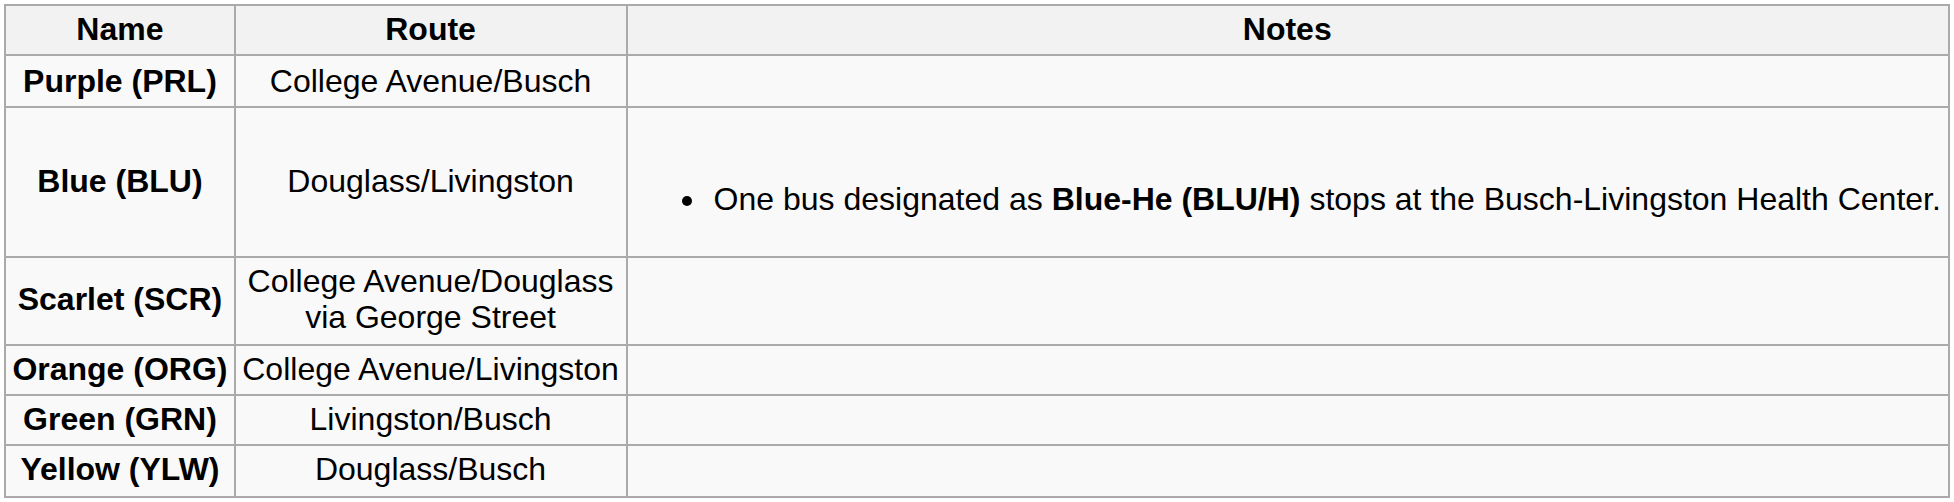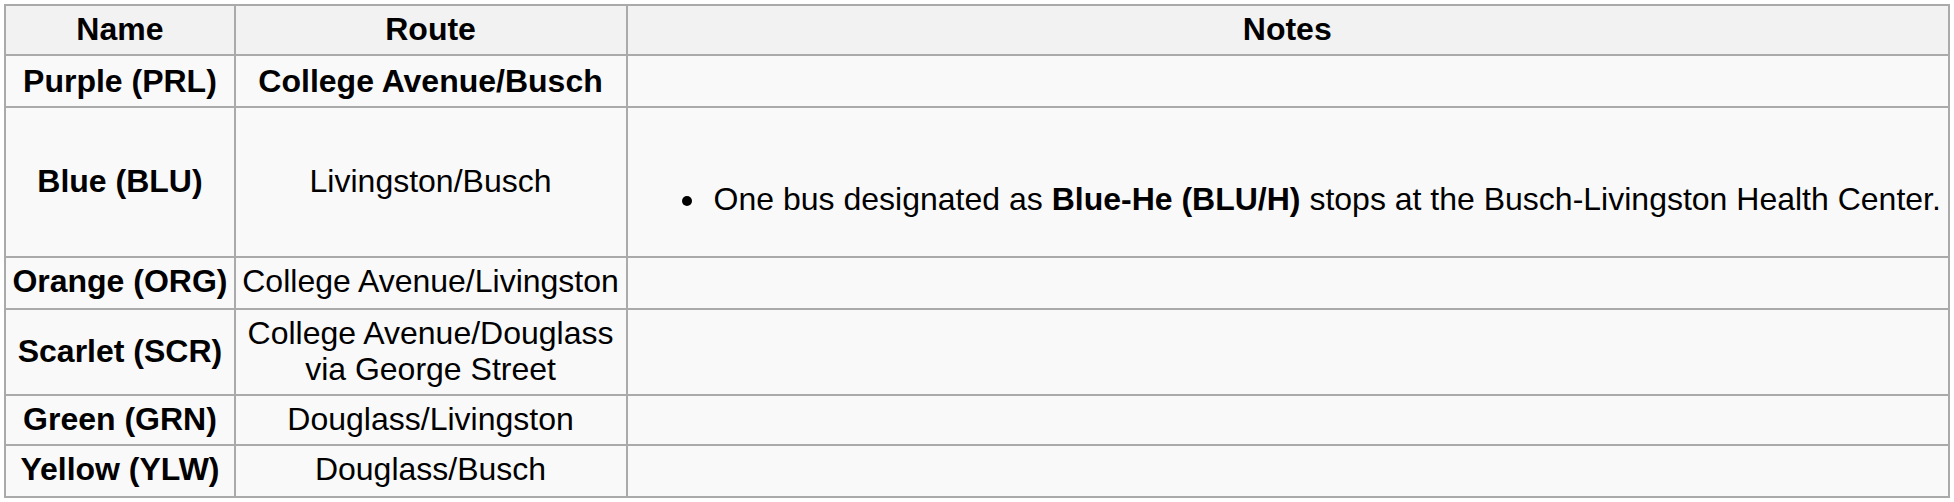Purple (PRL) | Route: normal -> bold
Blue (BLU) | Route: Douglass/Livingston -> Livingston/Busch
rows swapped: Scarlet (SCR) <-> Orange (ORG)
Green (GRN) | Route: Livingston/Busch -> Douglass/Livingston
